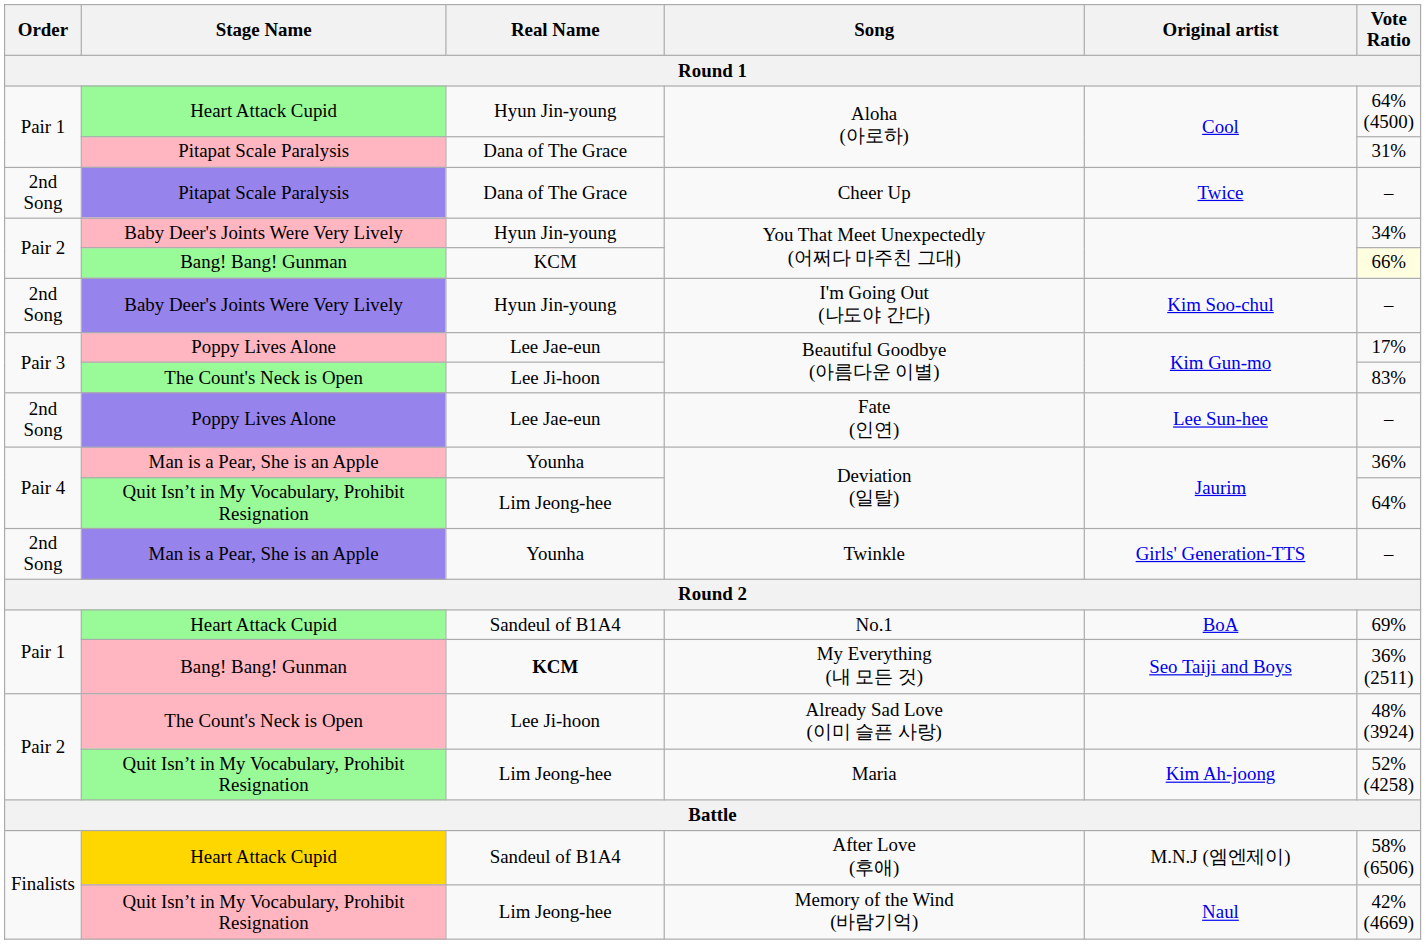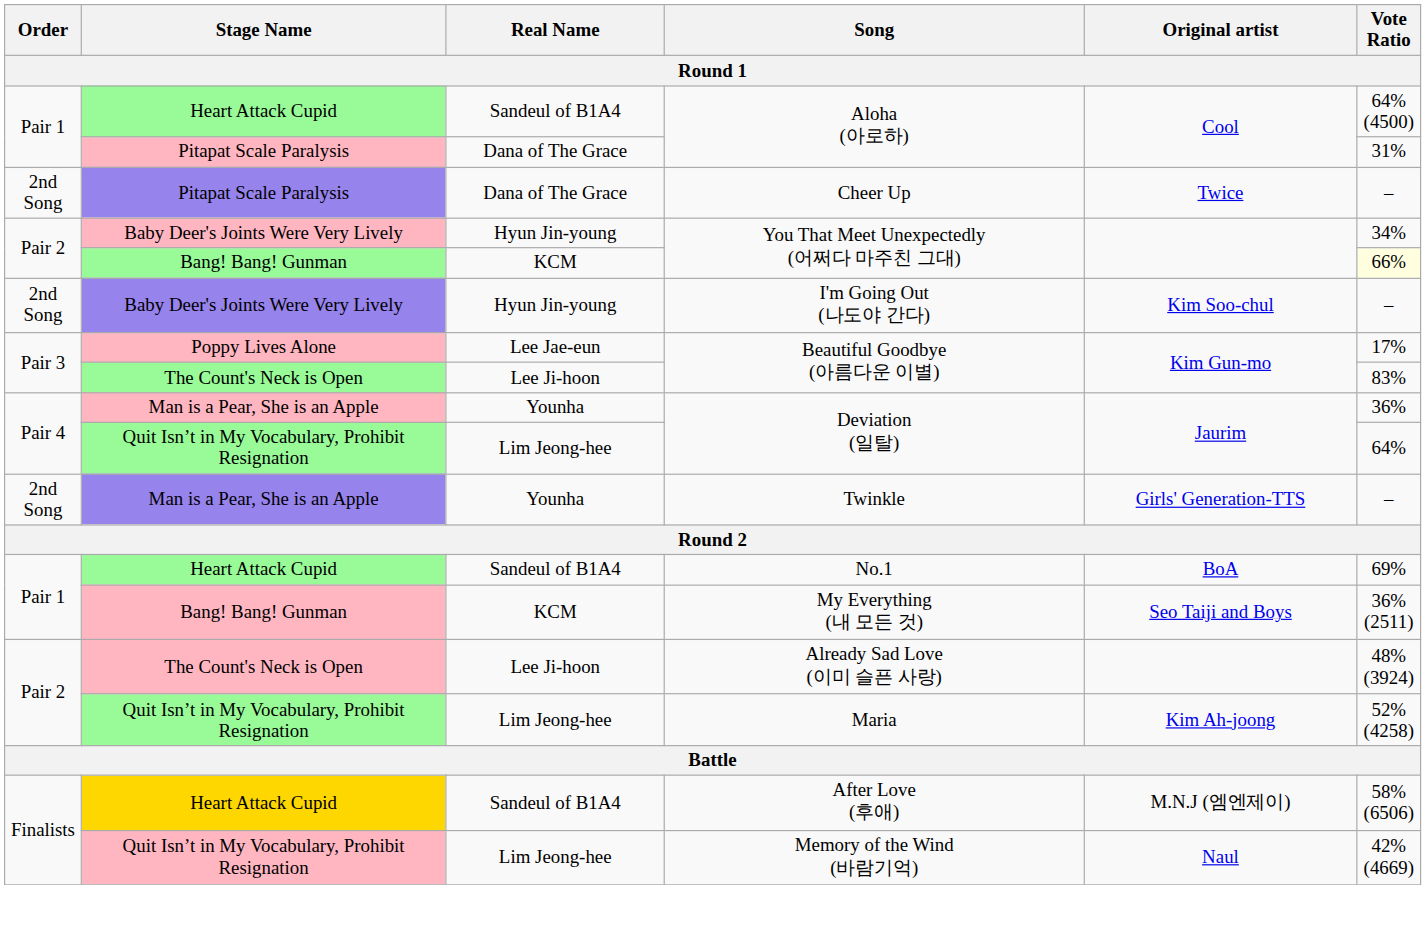Heart Attack Cupid / Aloha (아로하) | Real Name: Hyun Jin-young -> Sandeul of B1A4
- row: 2nd Song | Poppy Lives Alone | Lee Jae-eun | Fate (인연) | Lee Sun-hee | –
My Everything (내 모든 것) | Real Name: bold -> normal
